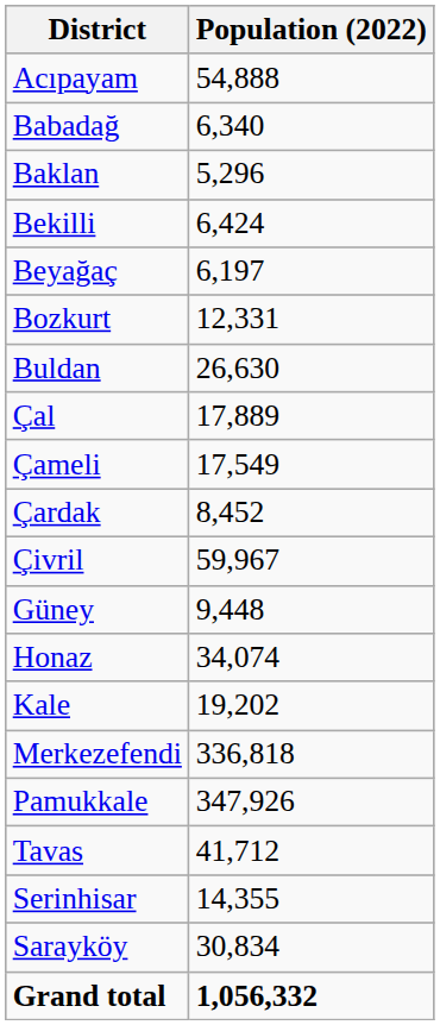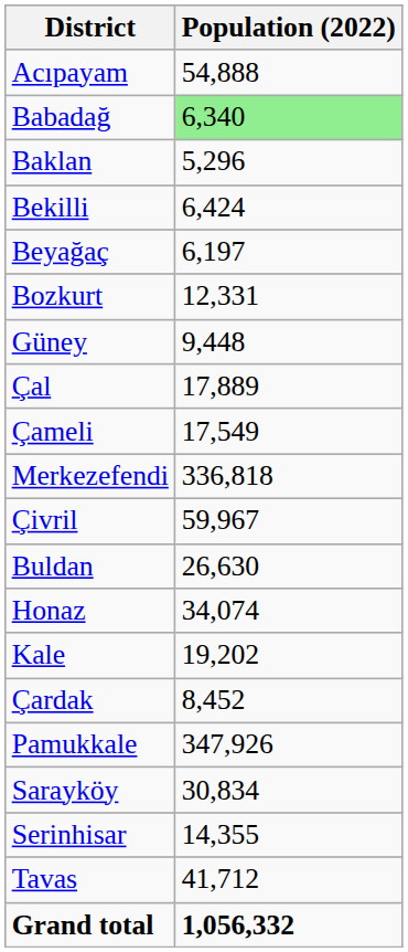Babadağ | Population (2022): no background -> lightgreen background
rows swapped: Buldan <-> Güney
rows swapped: Çardak <-> Merkezefendi
rows swapped: Sarayköy <-> Tavas
